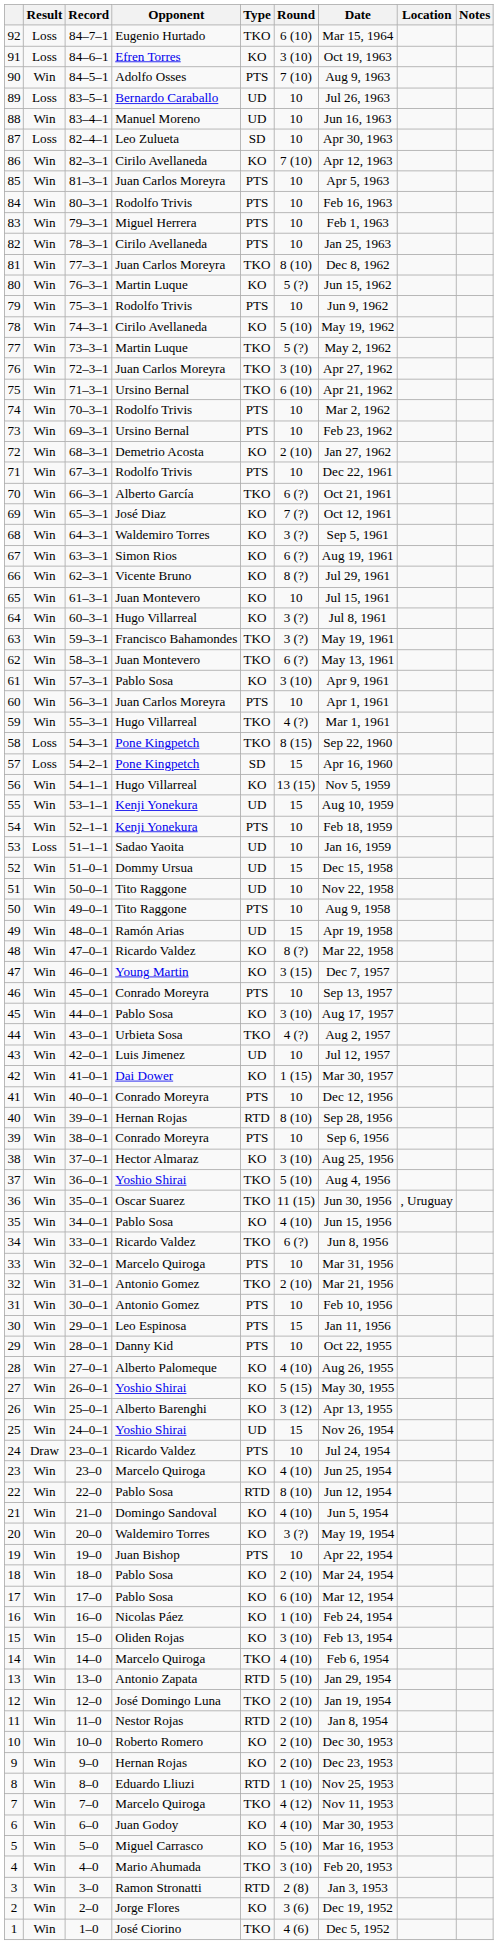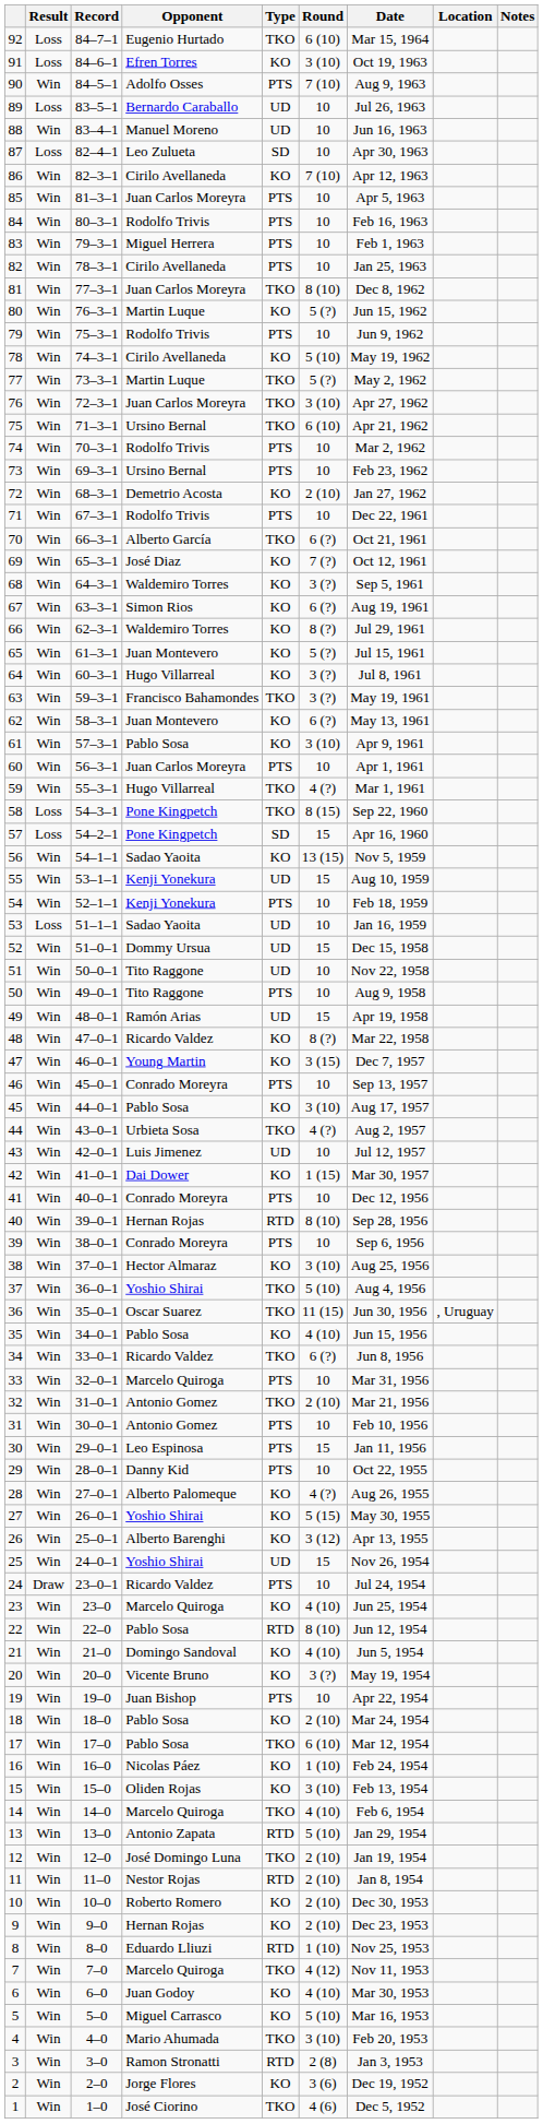66 | Opponent: Vicente Bruno -> Waldemiro Torres
65 | Round: 10 -> 5 (?)
62 | Type: TKO -> KO
56 | Opponent: Hugo Villarreal -> Sadao Yaoita
28 | Round: 4 (10) -> 4 (?)
20 | Opponent: Waldemiro Torres -> Vicente Bruno
17 | Type: KO -> TKO
